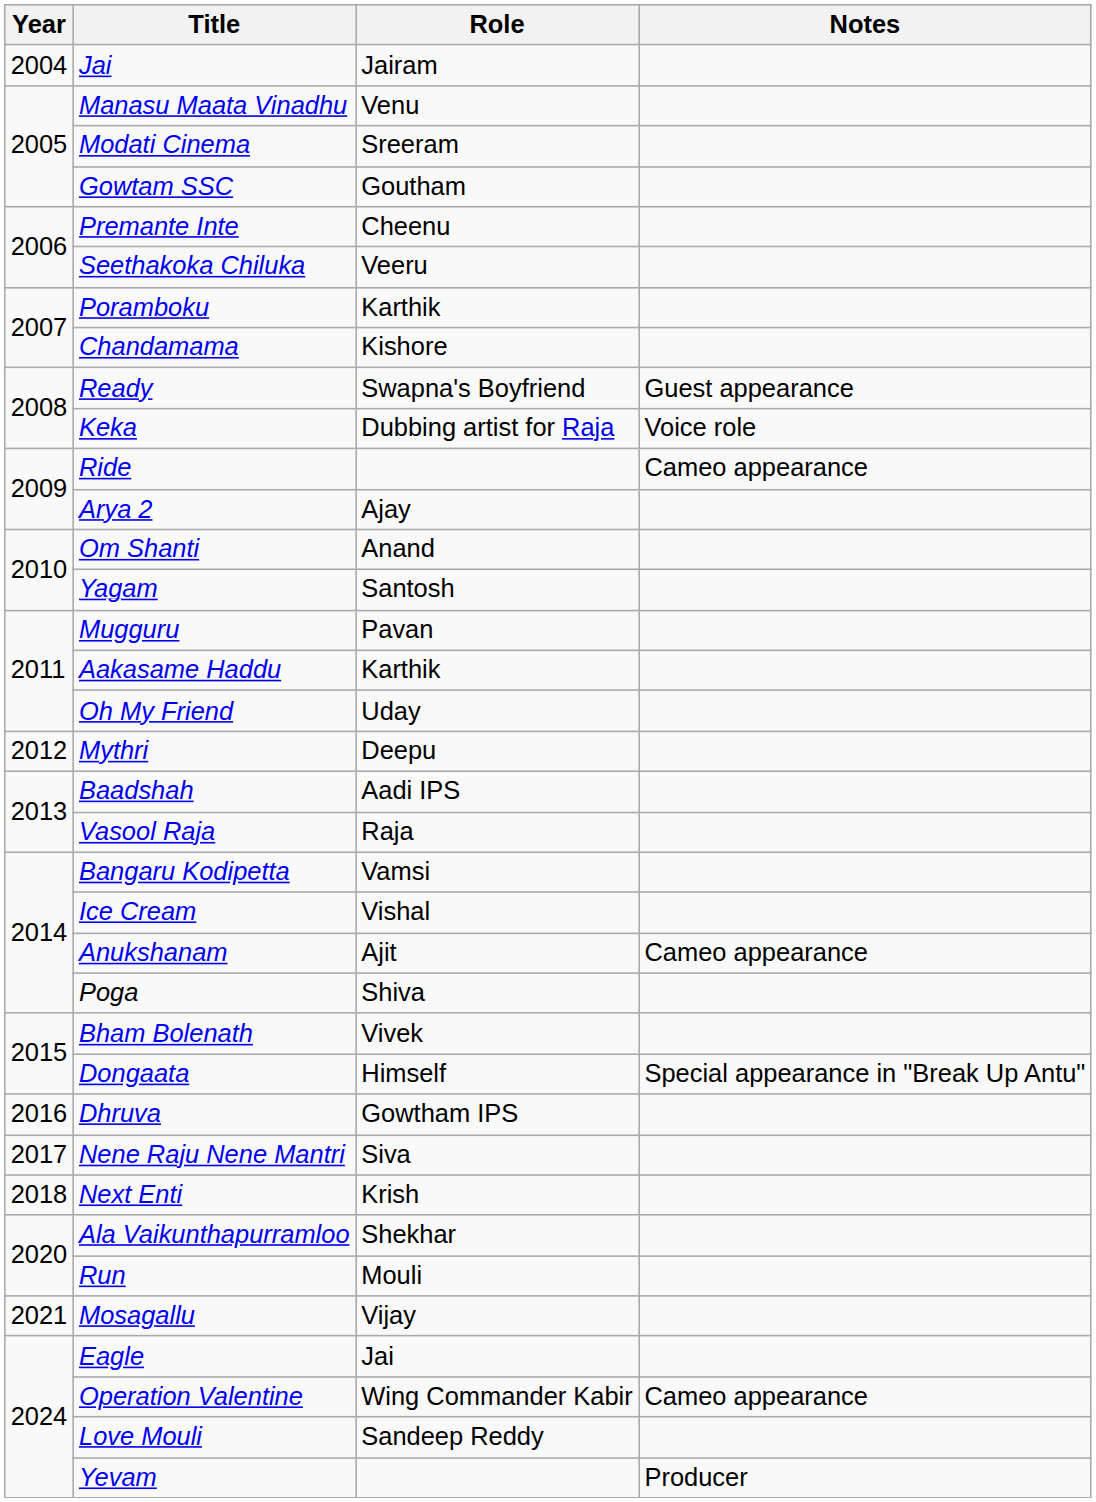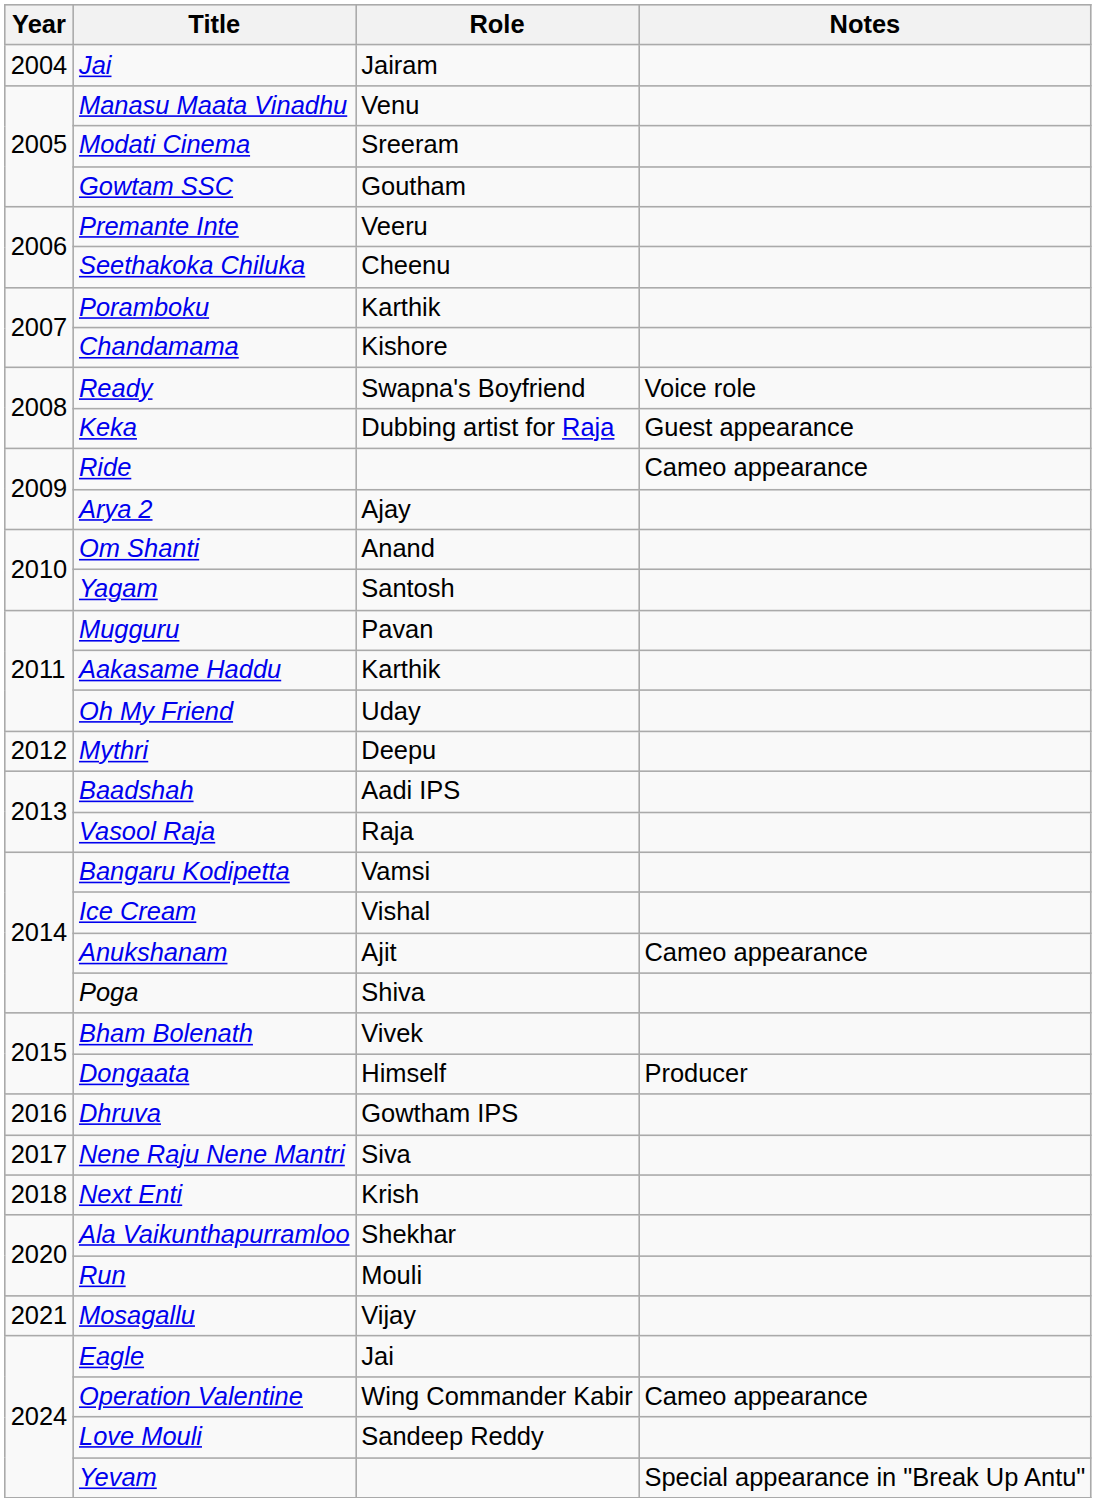Premante Inte | Role: Cheenu -> Veeru
Seethakoka Chiluka | Role: Veeru -> Cheenu
Ready | Notes: Guest appearance -> Voice role
Keka | Notes: Voice role -> Guest appearance
Dongaata | Notes: Special appearance in "Break Up Antu" -> Producer
Yevam | Notes: Producer -> Special appearance in "Break Up Antu"
